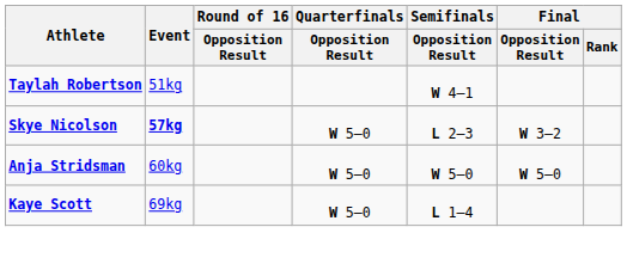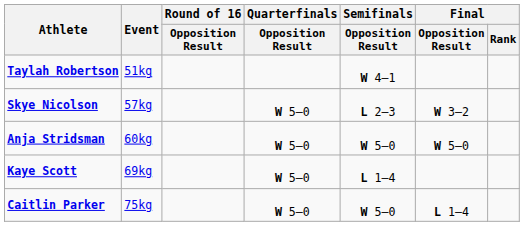Skye Nicolson | Event: bold -> normal
+ row: Caitlin Parker | 75kg | W 5–0 | W 5–0 | L 1–4
